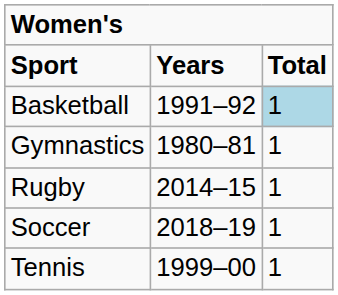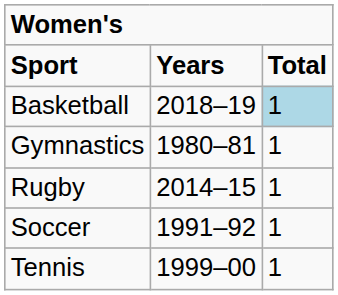Basketball | column 2: 1991–92 -> 2018–19
Soccer | column 2: 2018–19 -> 1991–92
